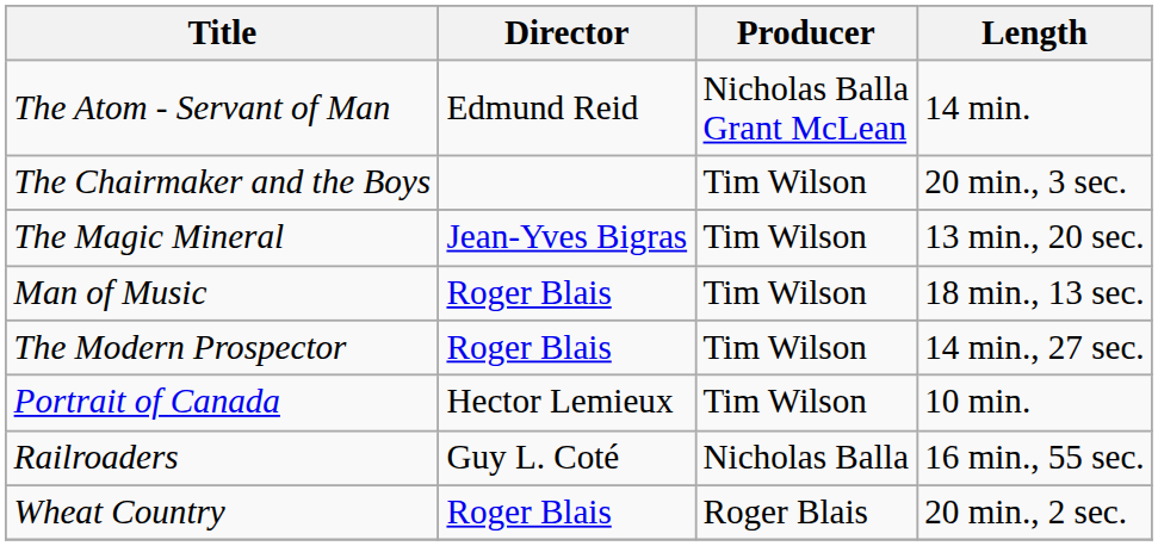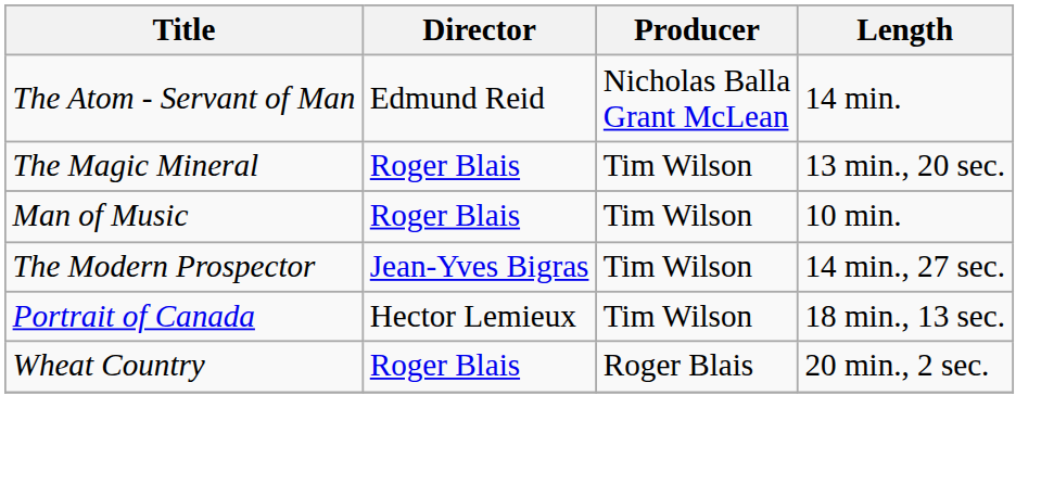- row: The Chairmaker and the Boys | Tim Wilson | 20 min., 3 sec.
The Magic Mineral | Director: Jean-Yves Bigras -> Roger Blais
Man of Music | Length: 18 min., 13 sec. -> 10 min.
The Modern Prospector | Director: Roger Blais -> Jean-Yves Bigras
Portrait of Canada | Length: 10 min. -> 18 min., 13 sec.
- row: Railroaders | Guy L. Coté | Nicholas Balla | 16 min., 55 sec.
